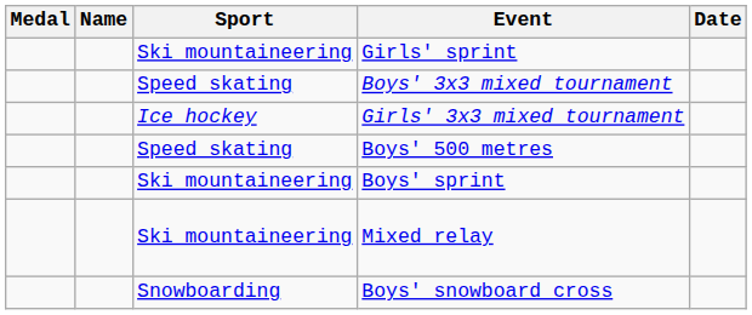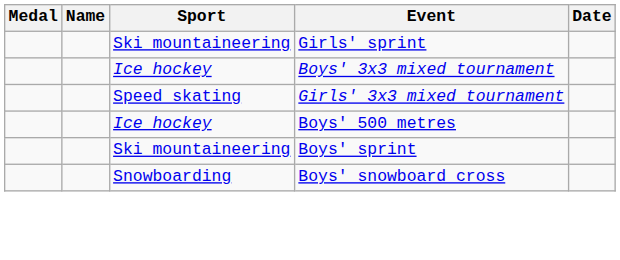Boys' 3x3 mixed tournament | Sport: Speed skating -> Ice hockey
Girls' 3x3 mixed tournament | Sport: Ice hockey -> Speed skating
Boys' 500 metres | Sport: Speed skating -> Ice hockey
- row: Ski mountaineering | Mixed relay
